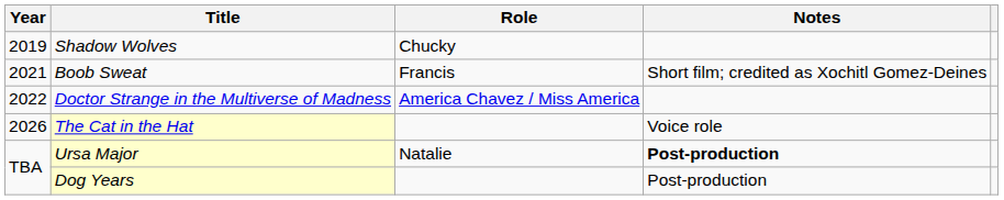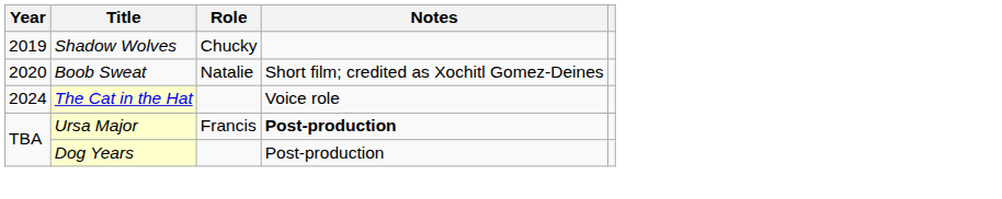Boob Sweat | Year: 2021 -> 2020
Boob Sweat | Role: Francis -> Natalie
- row: 2022 | Doctor Strange in the Multiverse of Madness | America Chavez / Miss America
The Cat in the Hat | Year: 2026 -> 2024
Ursa Major | Role: Natalie -> Francis
